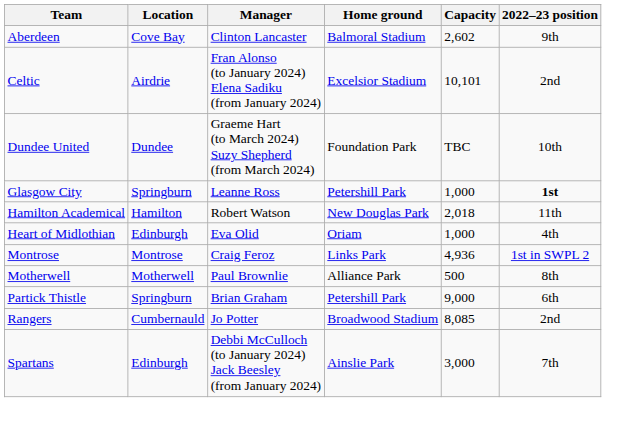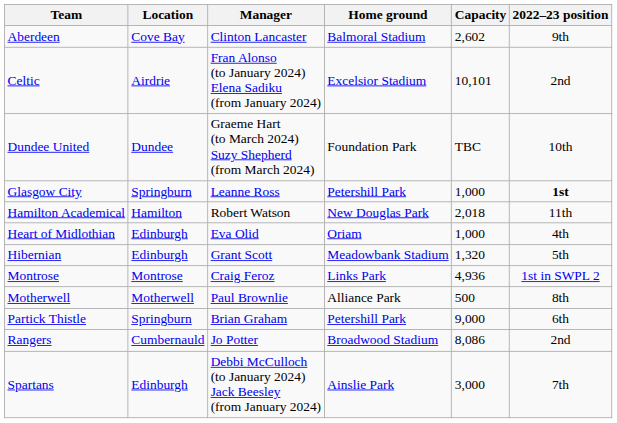+ row: Hibernian | Edinburgh | Grant Scott | Meadowbank Stadium | 1,320 | 5th
Rangers | Capacity: 8,085 -> 8,086
